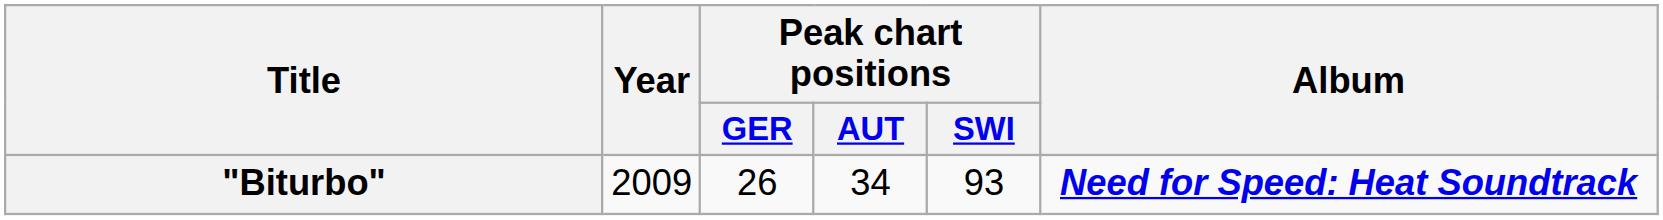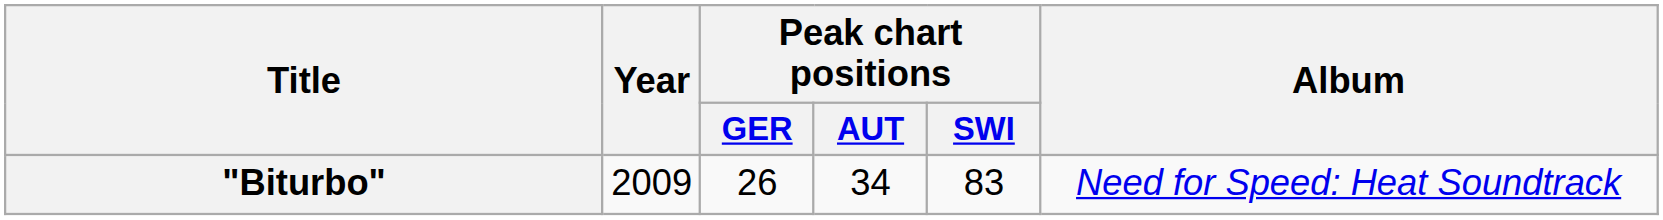"Biturbo" | Peak chart positions / SWI: 93 -> 83
"Biturbo" | Album: bold -> normal
